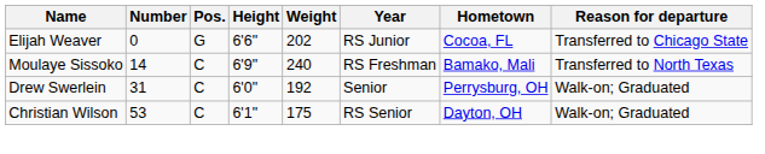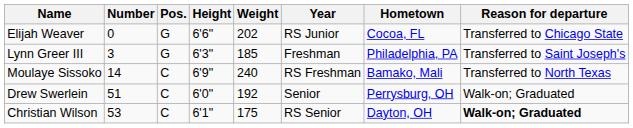+ row: Lynn Greer III | 3 | G | 6'3" | 185 | Freshman | Philadelphia, PA | Transferred to Saint Joseph's
Drew Swerlein | Number: 31 -> 51
Christian Wilson | Reason for departure: normal -> bold
